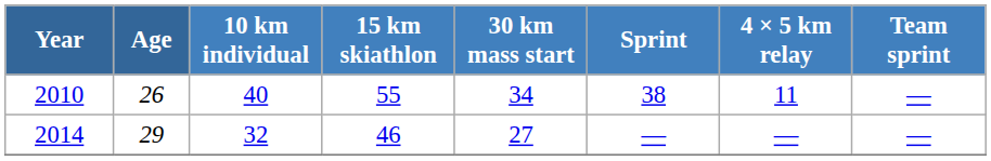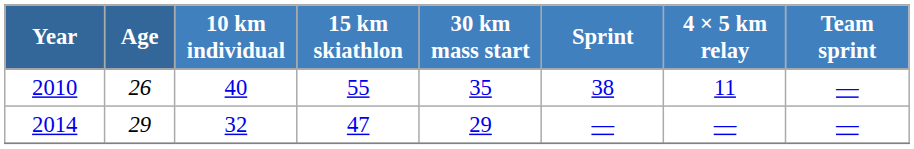2010 | 30 km mass start: 34 -> 35
2014 | 15 km skiathlon: 46 -> 47
2014 | 30 km mass start: 27 -> 29
